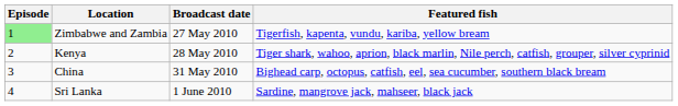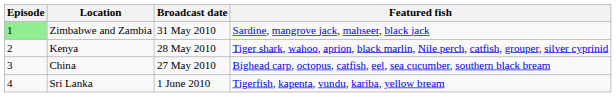Zimbabwe and Zambia | Broadcast date: 27 May 2010 -> 31 May 2010
Zimbabwe and Zambia | Featured fish: Tigerfish, kapenta, vundu, kariba, yellow bream -> Sardine, mangrove jack, mahseer, black jack
China | Broadcast date: 31 May 2010 -> 27 May 2010
Sri Lanka | Featured fish: Sardine, mangrove jack, mahseer, black jack -> Tigerfish, kapenta, vundu, kariba, yellow bream
